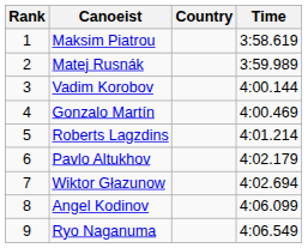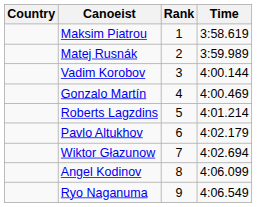columns swapped: Rank <-> Country
